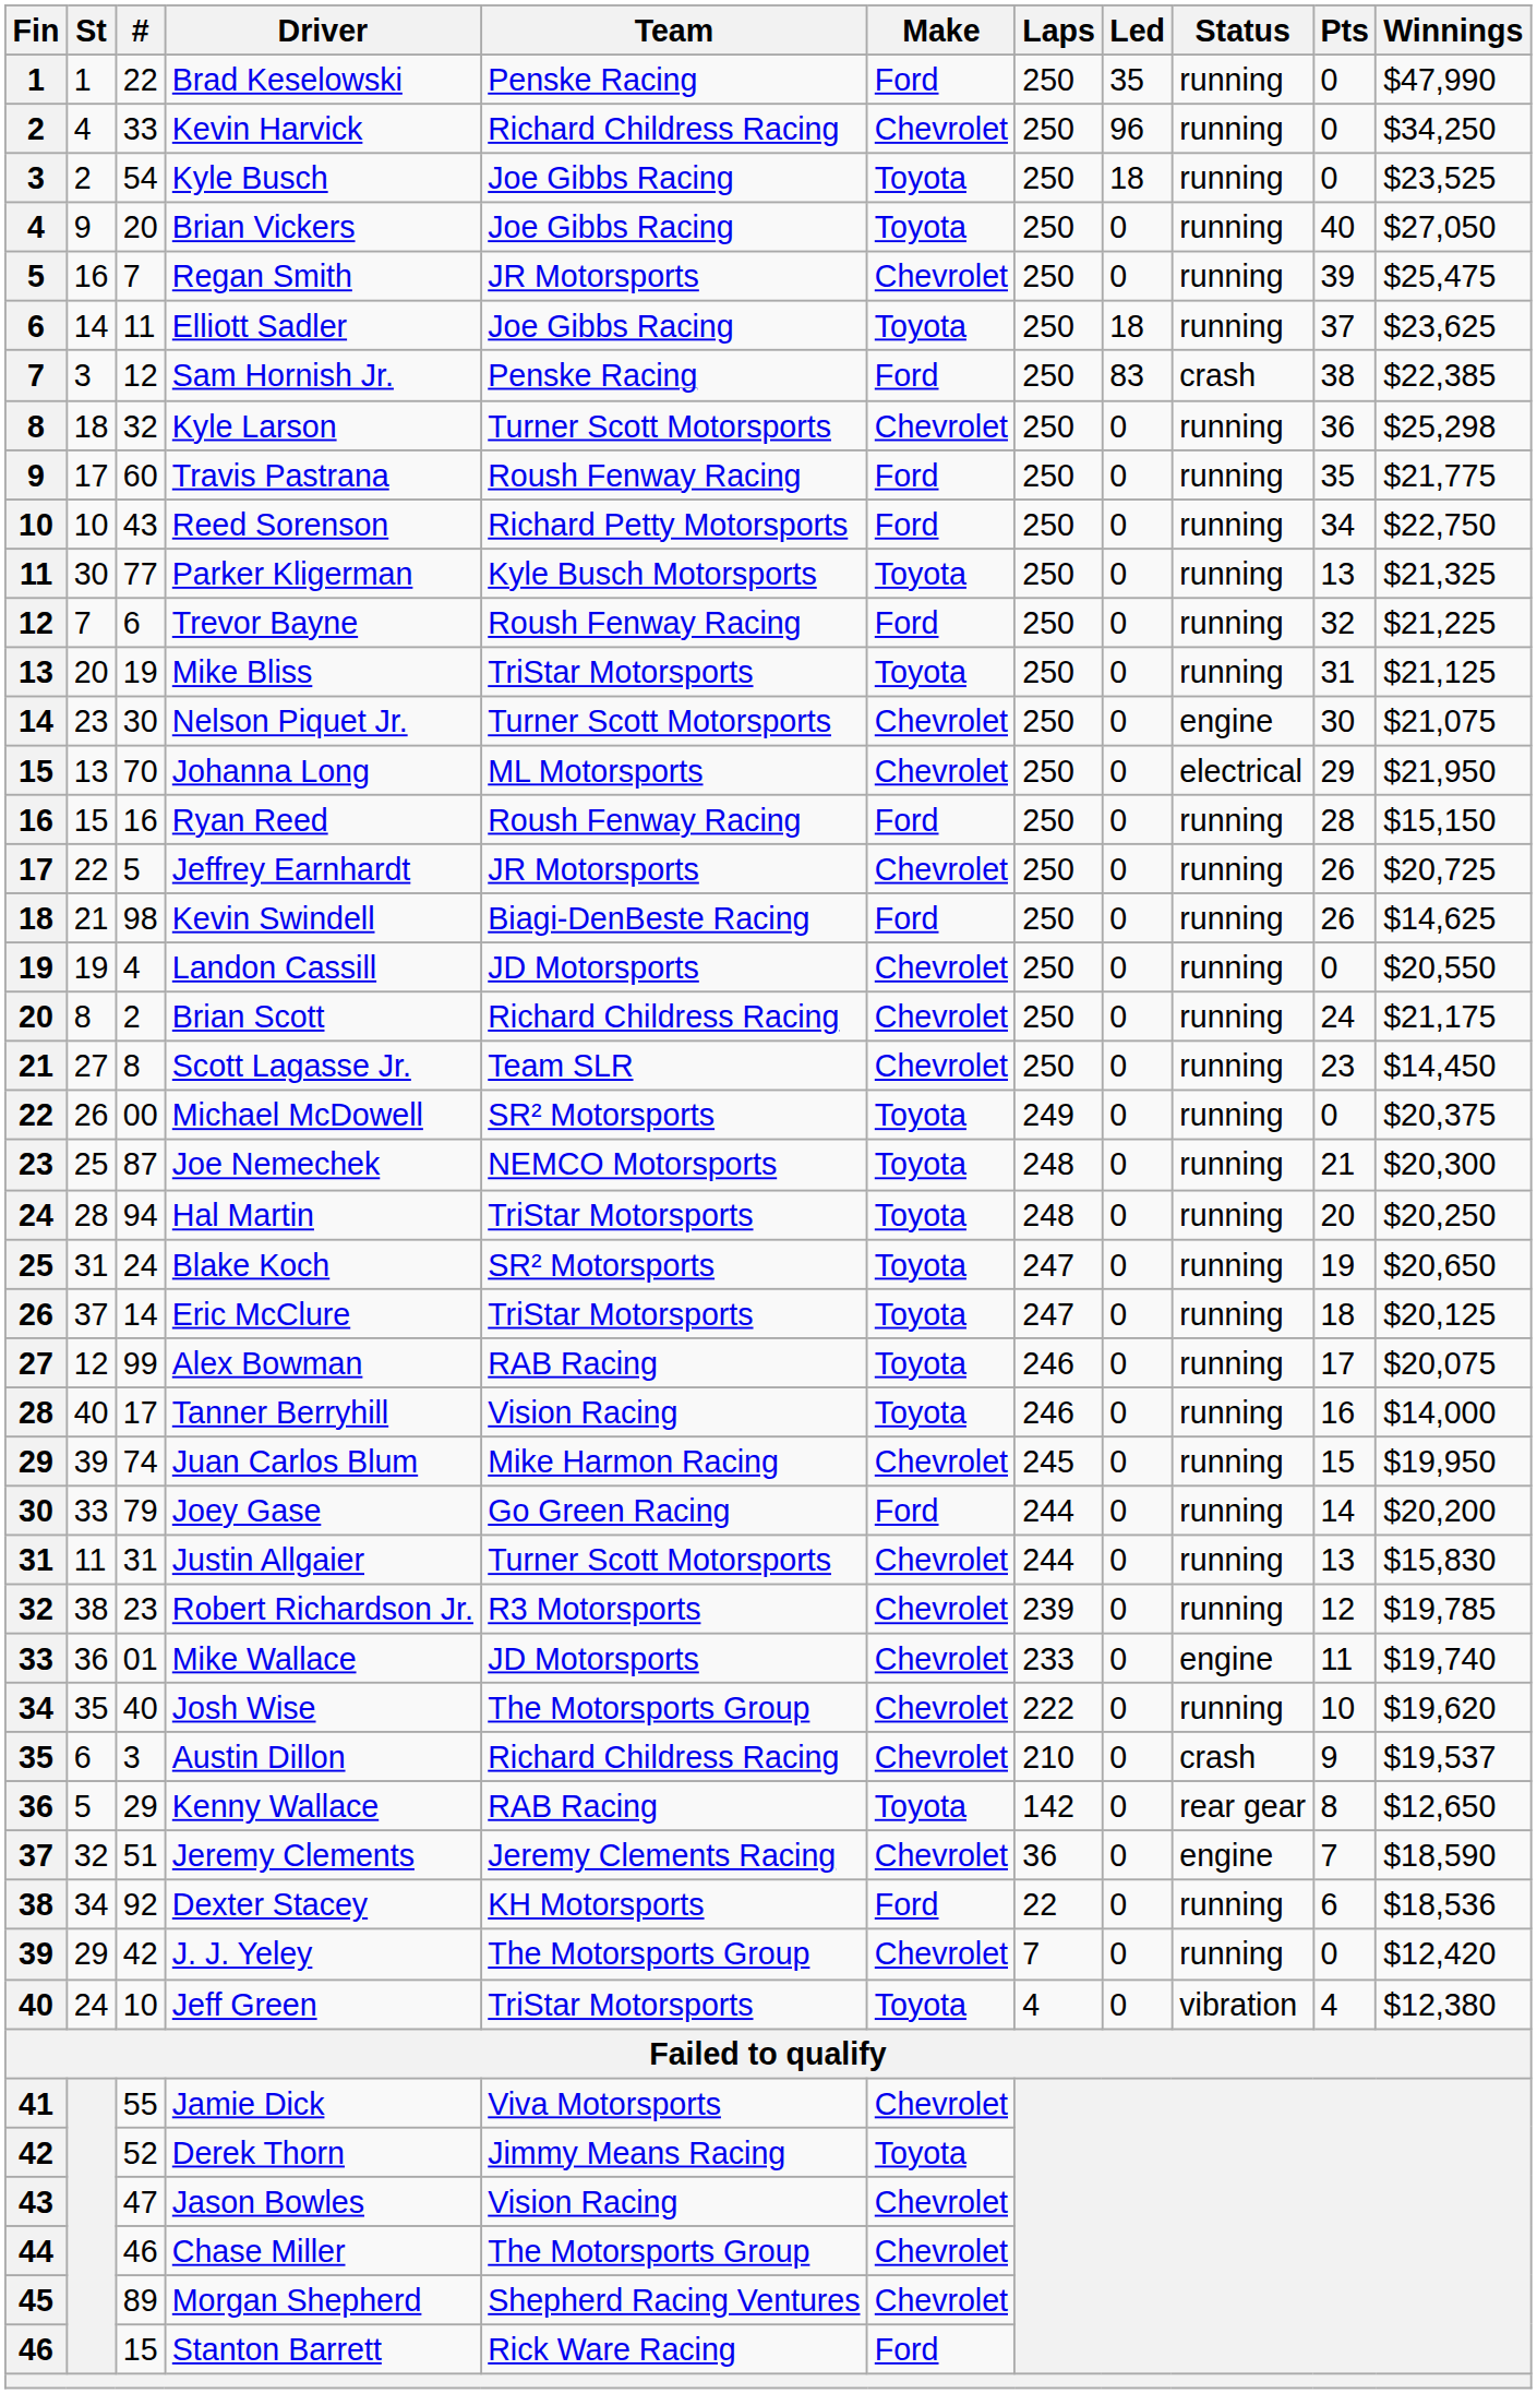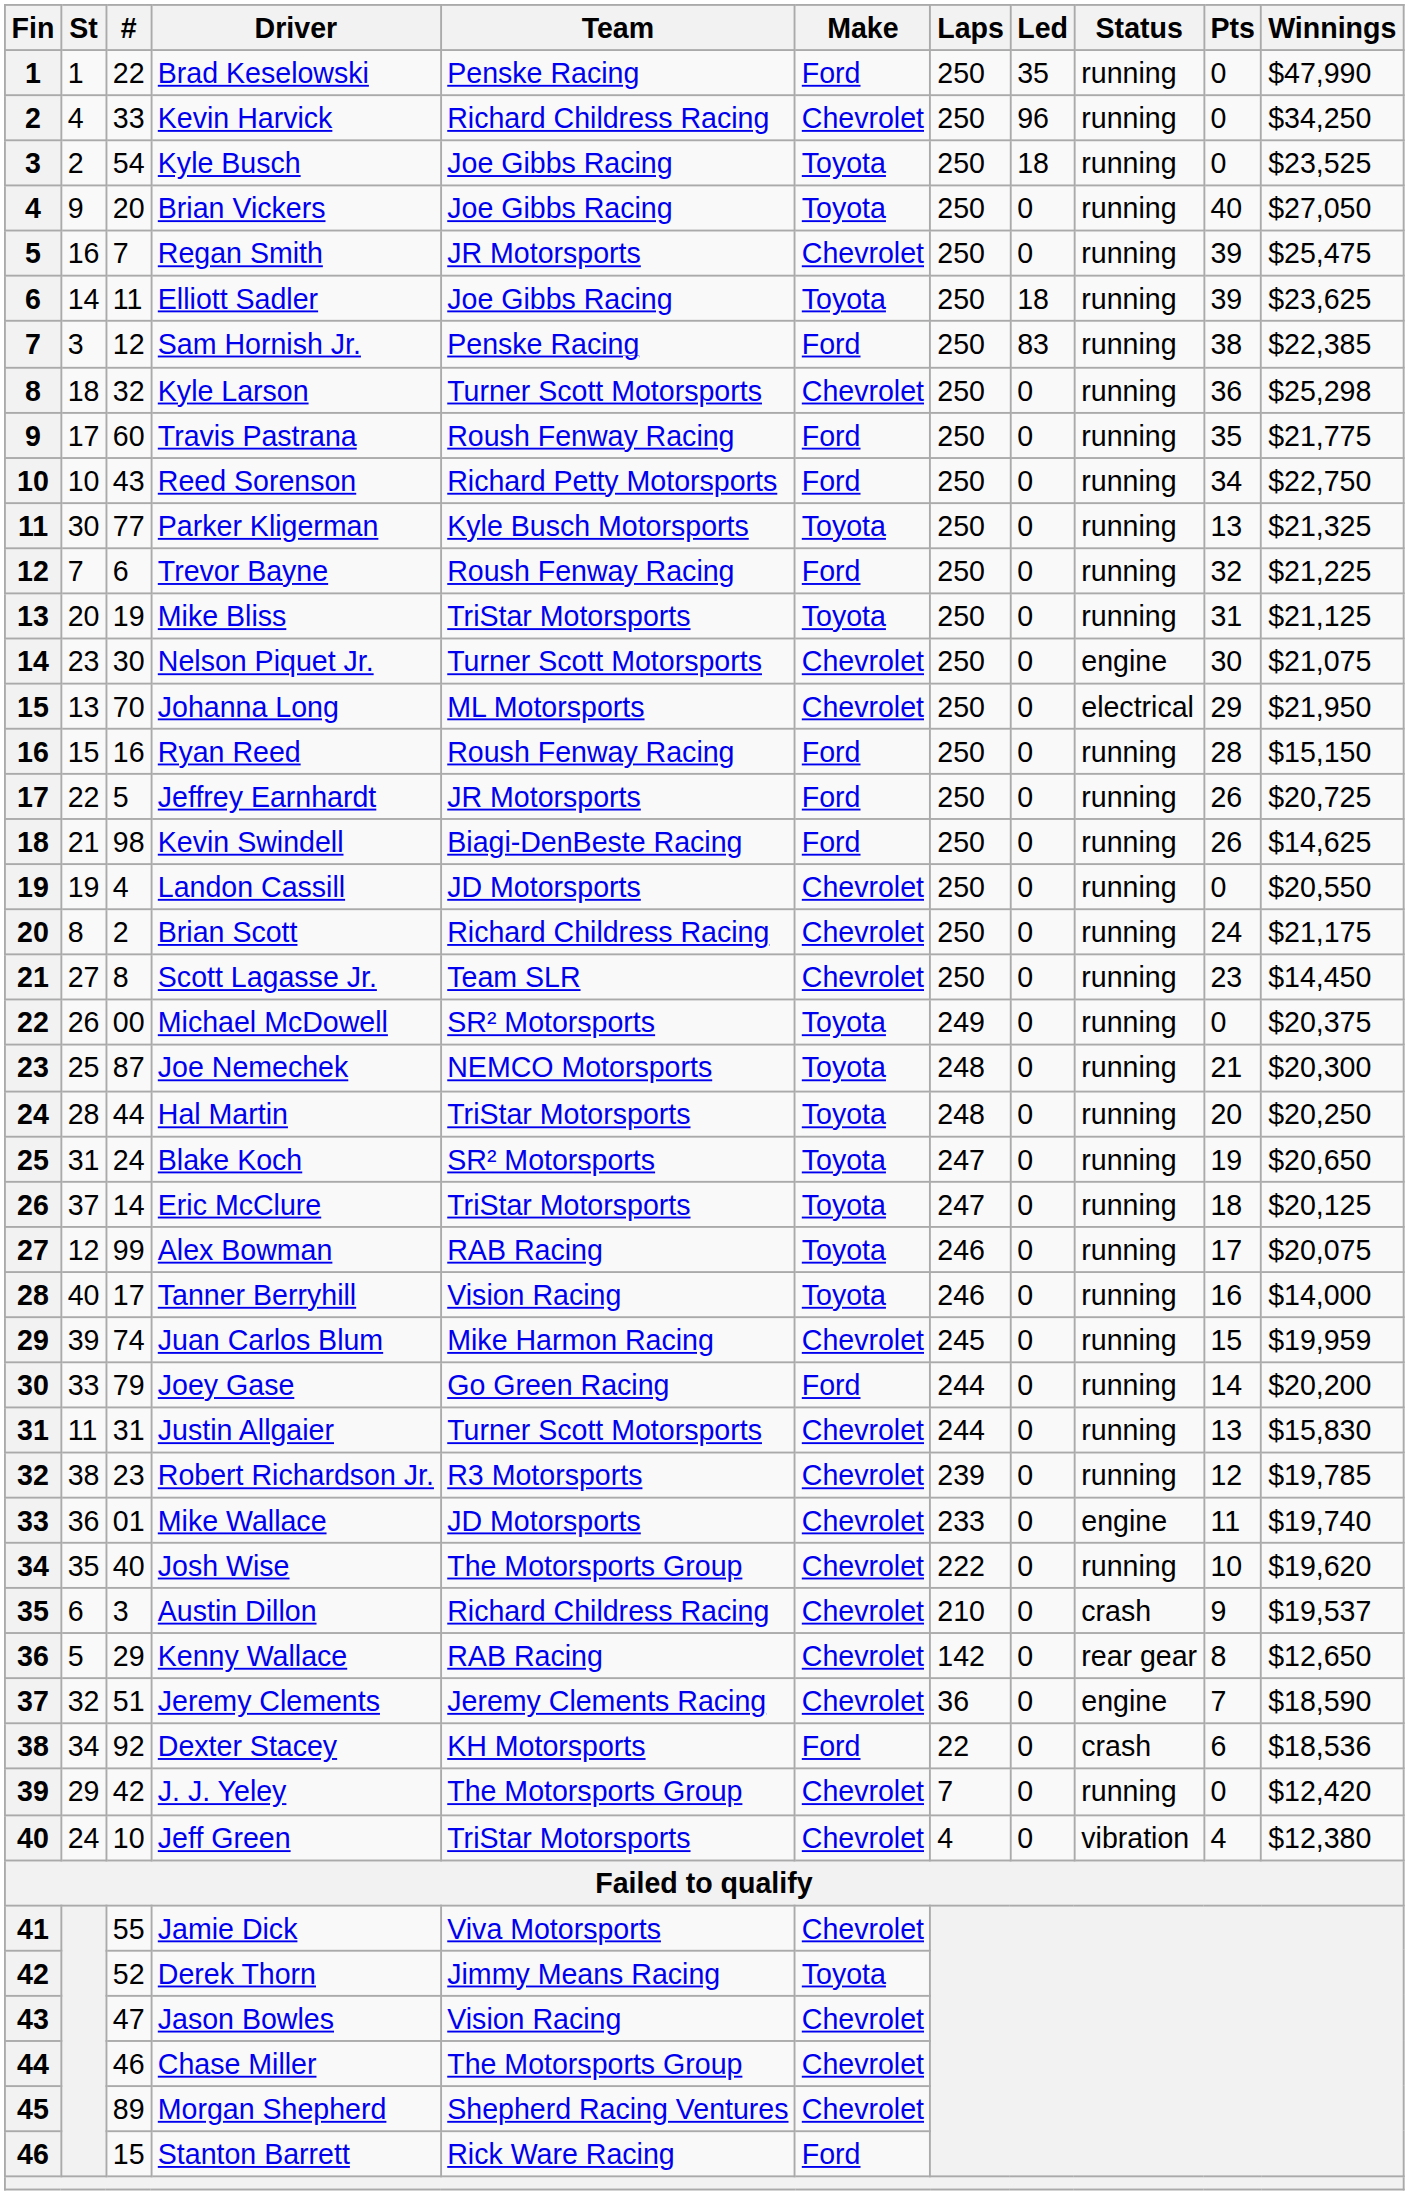Elliott Sadler | Pts: 37 -> 39
Sam Hornish Jr. | Status: crash -> running
Jeffrey Earnhardt | Make: Chevrolet -> Ford
Hal Martin | #: 94 -> 44
Juan Carlos Blum | Winnings: $19,950 -> $19,959
Kenny Wallace | Make: Toyota -> Chevrolet
Dexter Stacey | Status: running -> crash
Jeff Green | Make: Toyota -> Chevrolet
